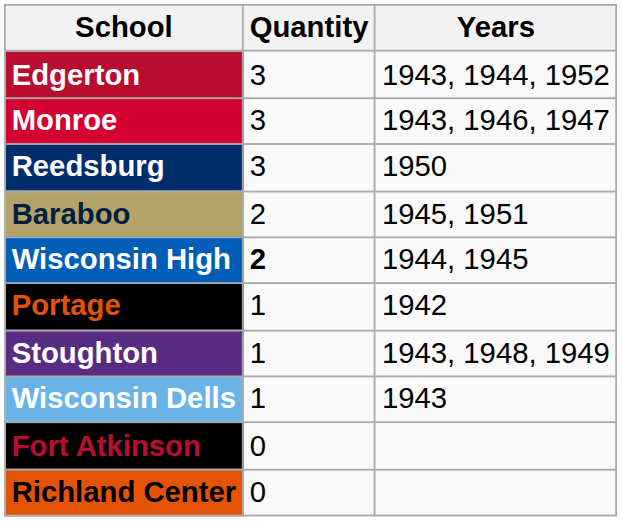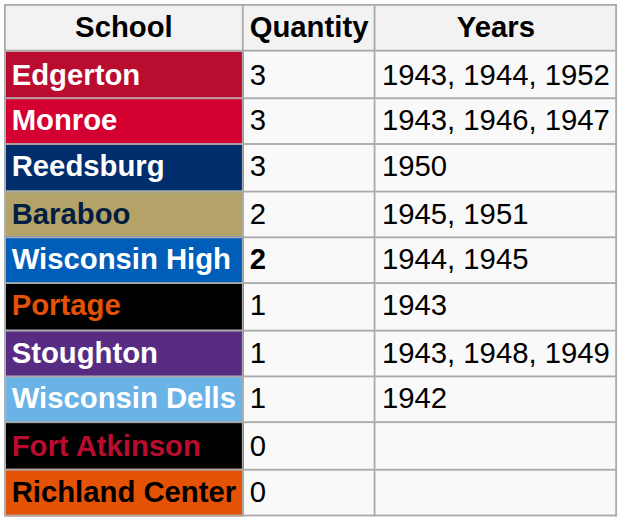Portage | Years: 1942 -> 1943
Wisconsin Dells | Years: 1943 -> 1942
